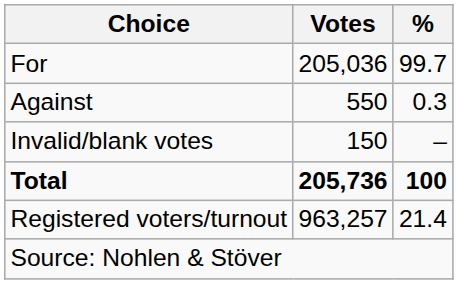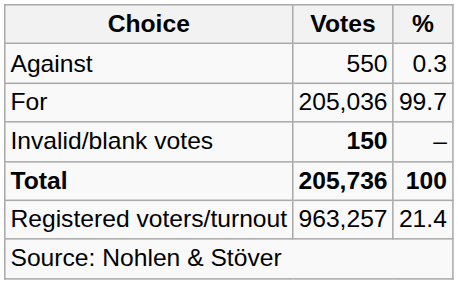rows swapped: For <-> Against
Invalid/blank votes | Votes: normal -> bold
